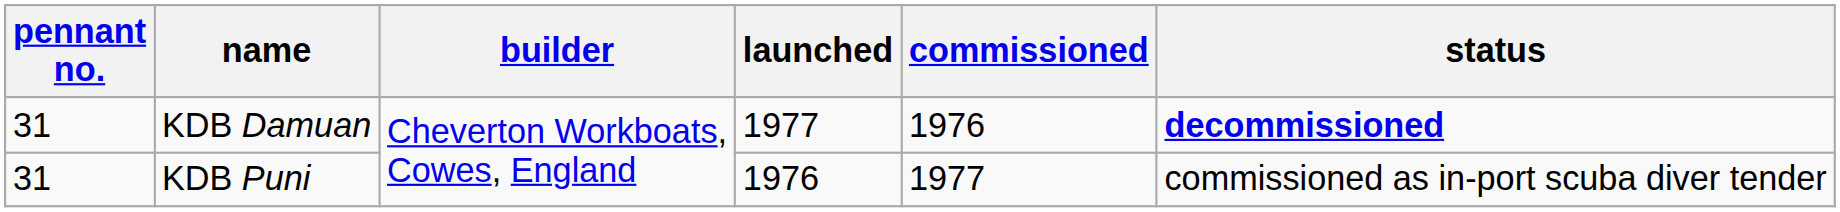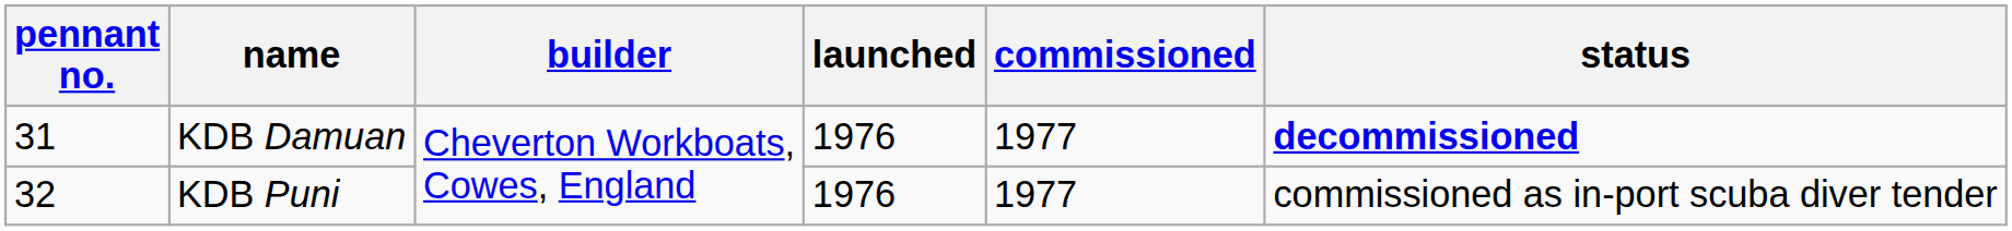KDB Damuan | launched: 1977 -> 1976
KDB Damuan | commissioned: 1976 -> 1977
KDB Puni | pennant no.: 31 -> 32
